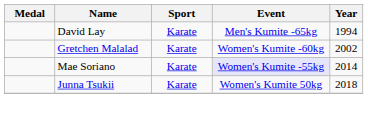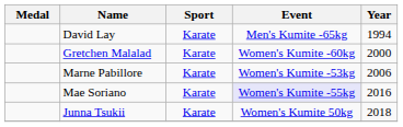Gretchen Malalad | Year: 2002 -> 2000
+ row: Marne Pabillore | Karate | Women's Kumite -53kg | 2006
Mae Soriano | Year: 2014 -> 2016
